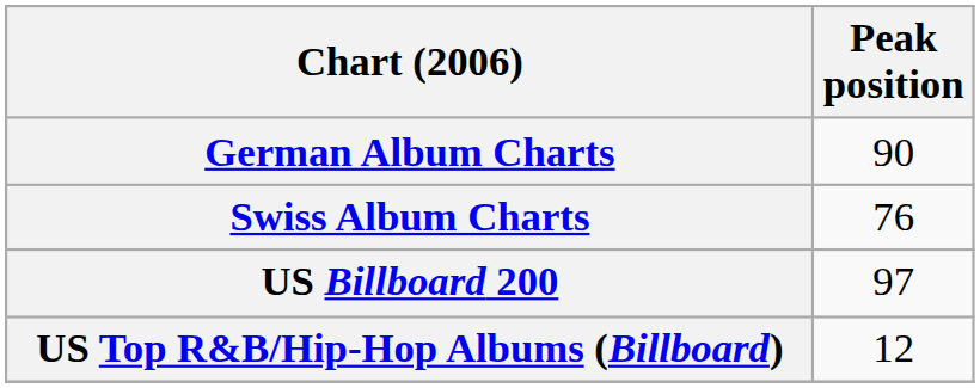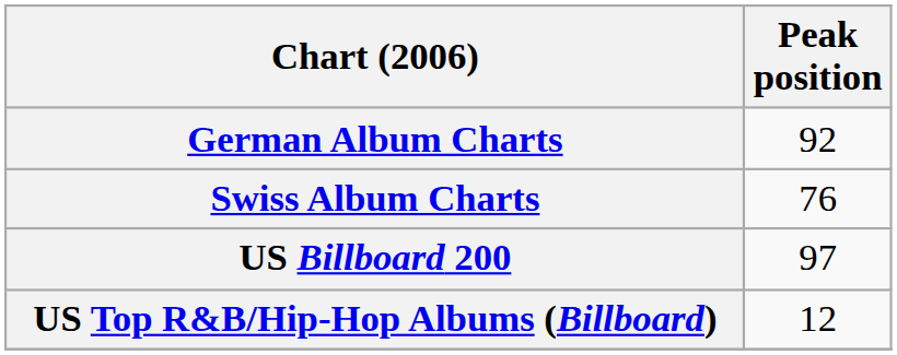German Album Charts | Peak position: 90 -> 92
